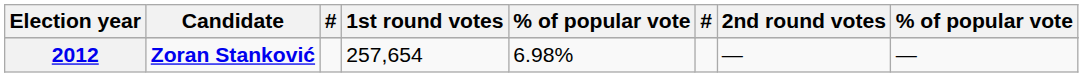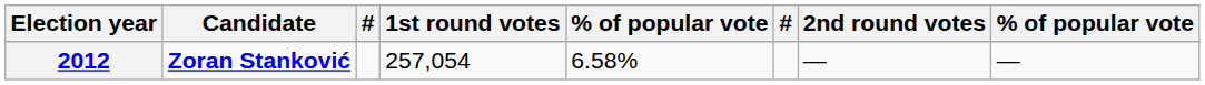2012 | 1st round votes: 257,654 -> 257,054
2012 | column 5: 6.98% -> 6.58%
